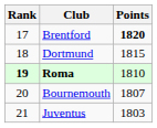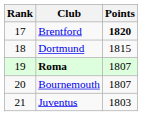Roma | Rank: bold -> normal
Roma | Points: 1810 -> 1807
